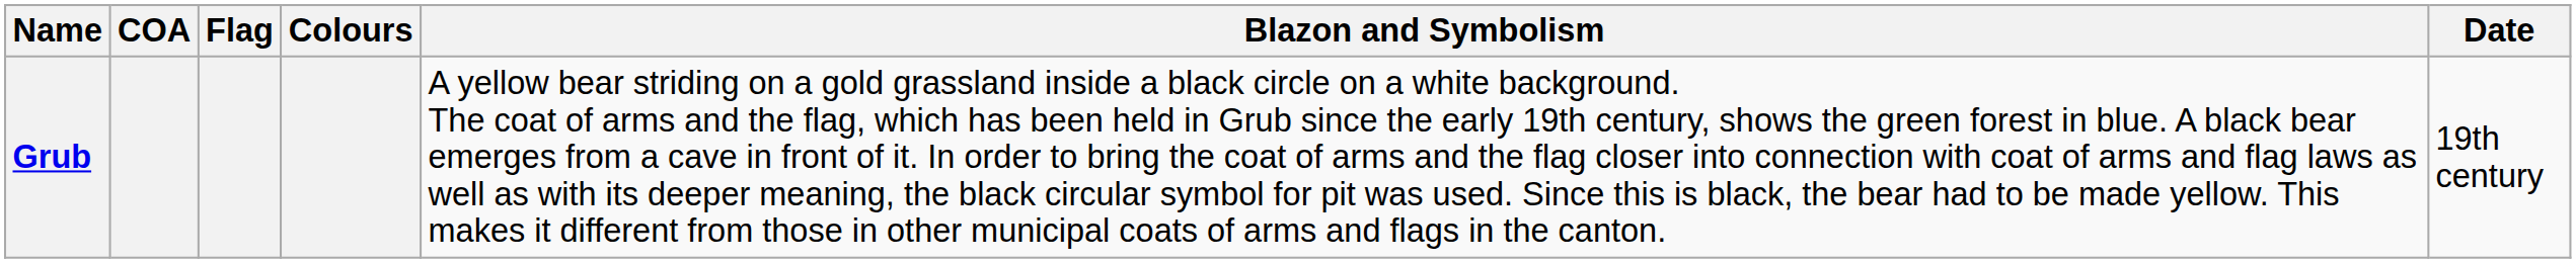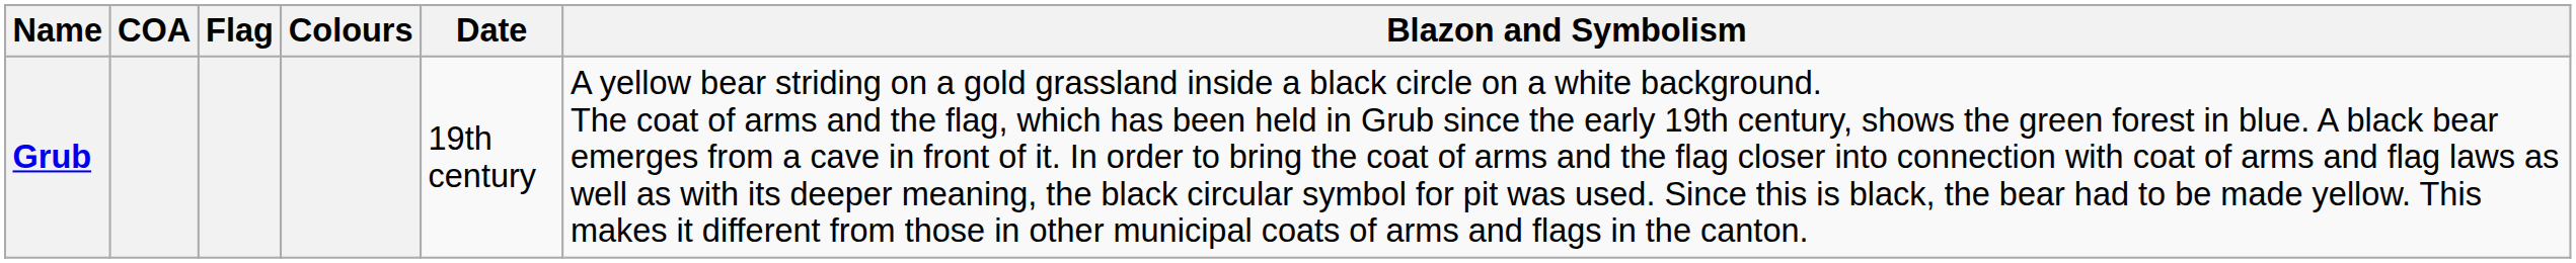columns swapped: Blazon and Symbolism <-> Date
